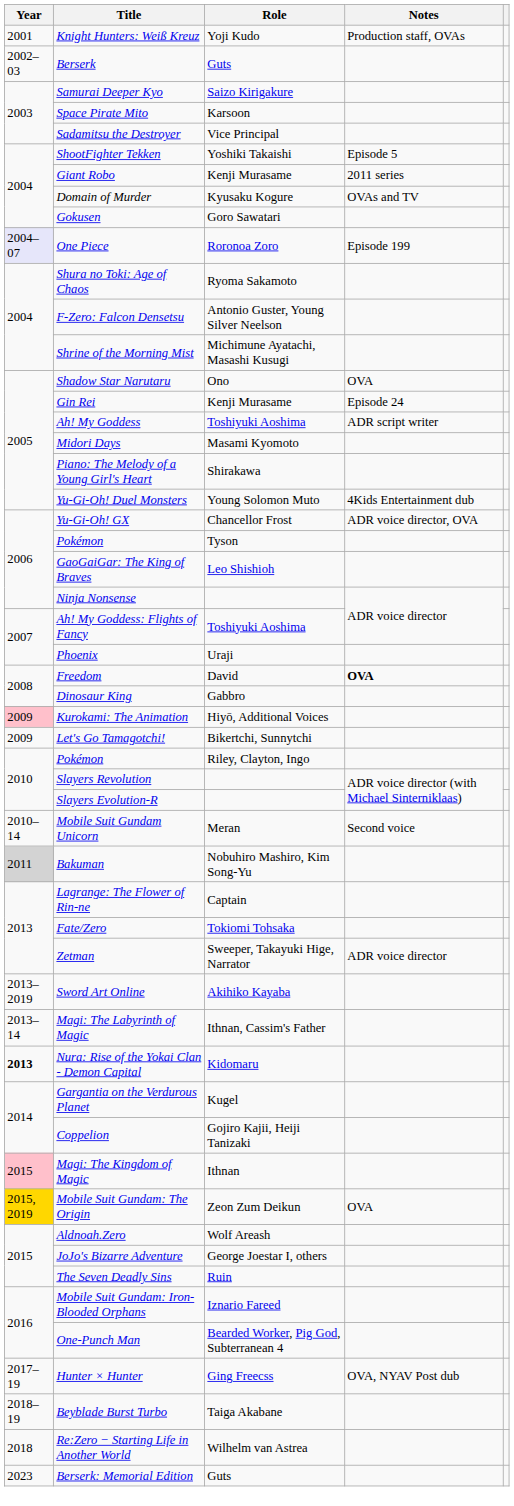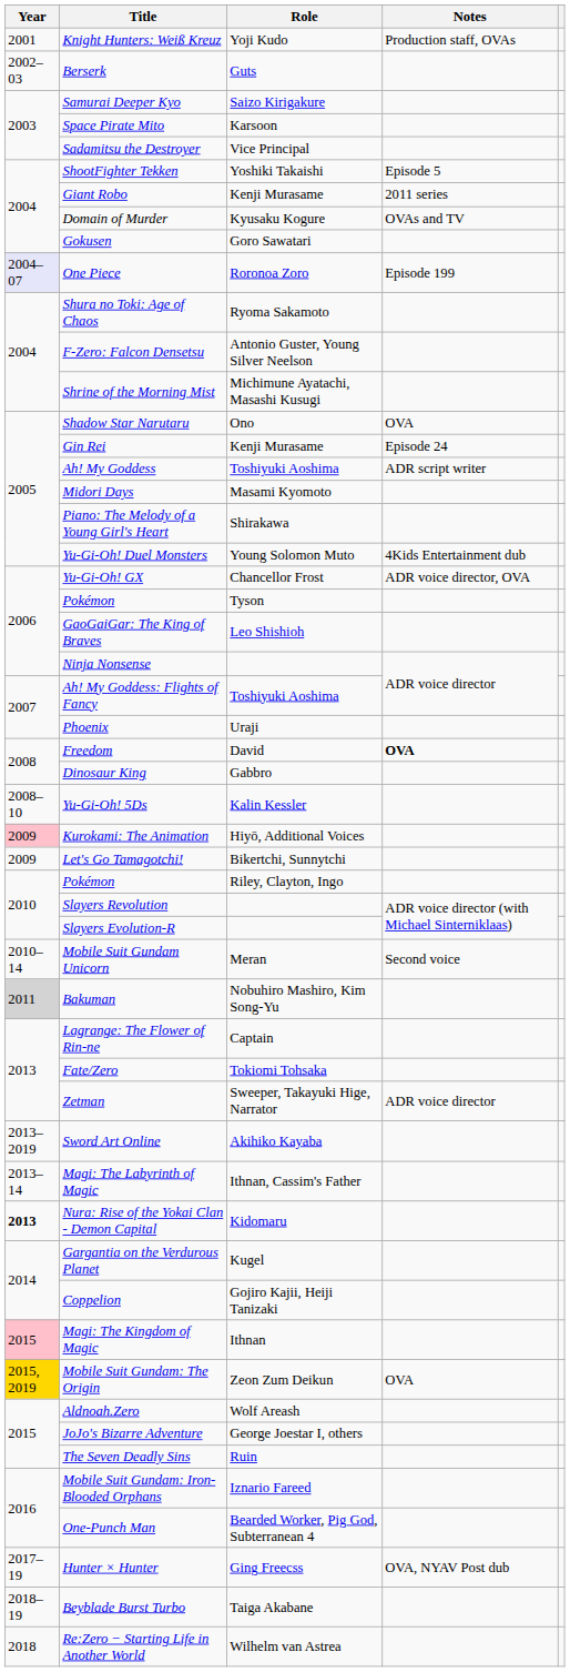+ row: 2008–10 | Yu-Gi-Oh! 5Ds | Kalin Kessler
- row: 2023 | Berserk: Memorial Edition | Guts
